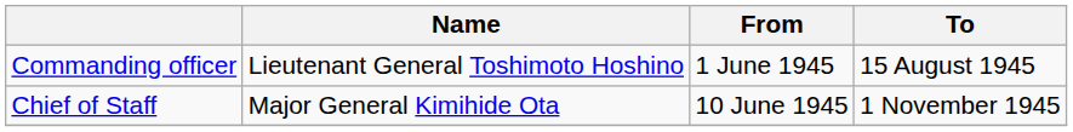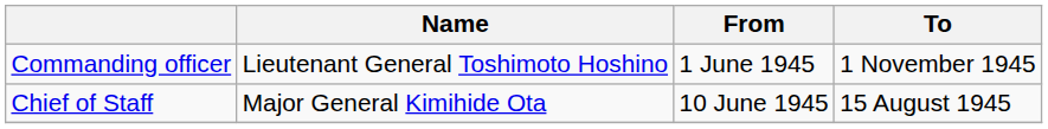Commanding officer | To: 15 August 1945 -> 1 November 1945
Chief of Staff | To: 1 November 1945 -> 15 August 1945
